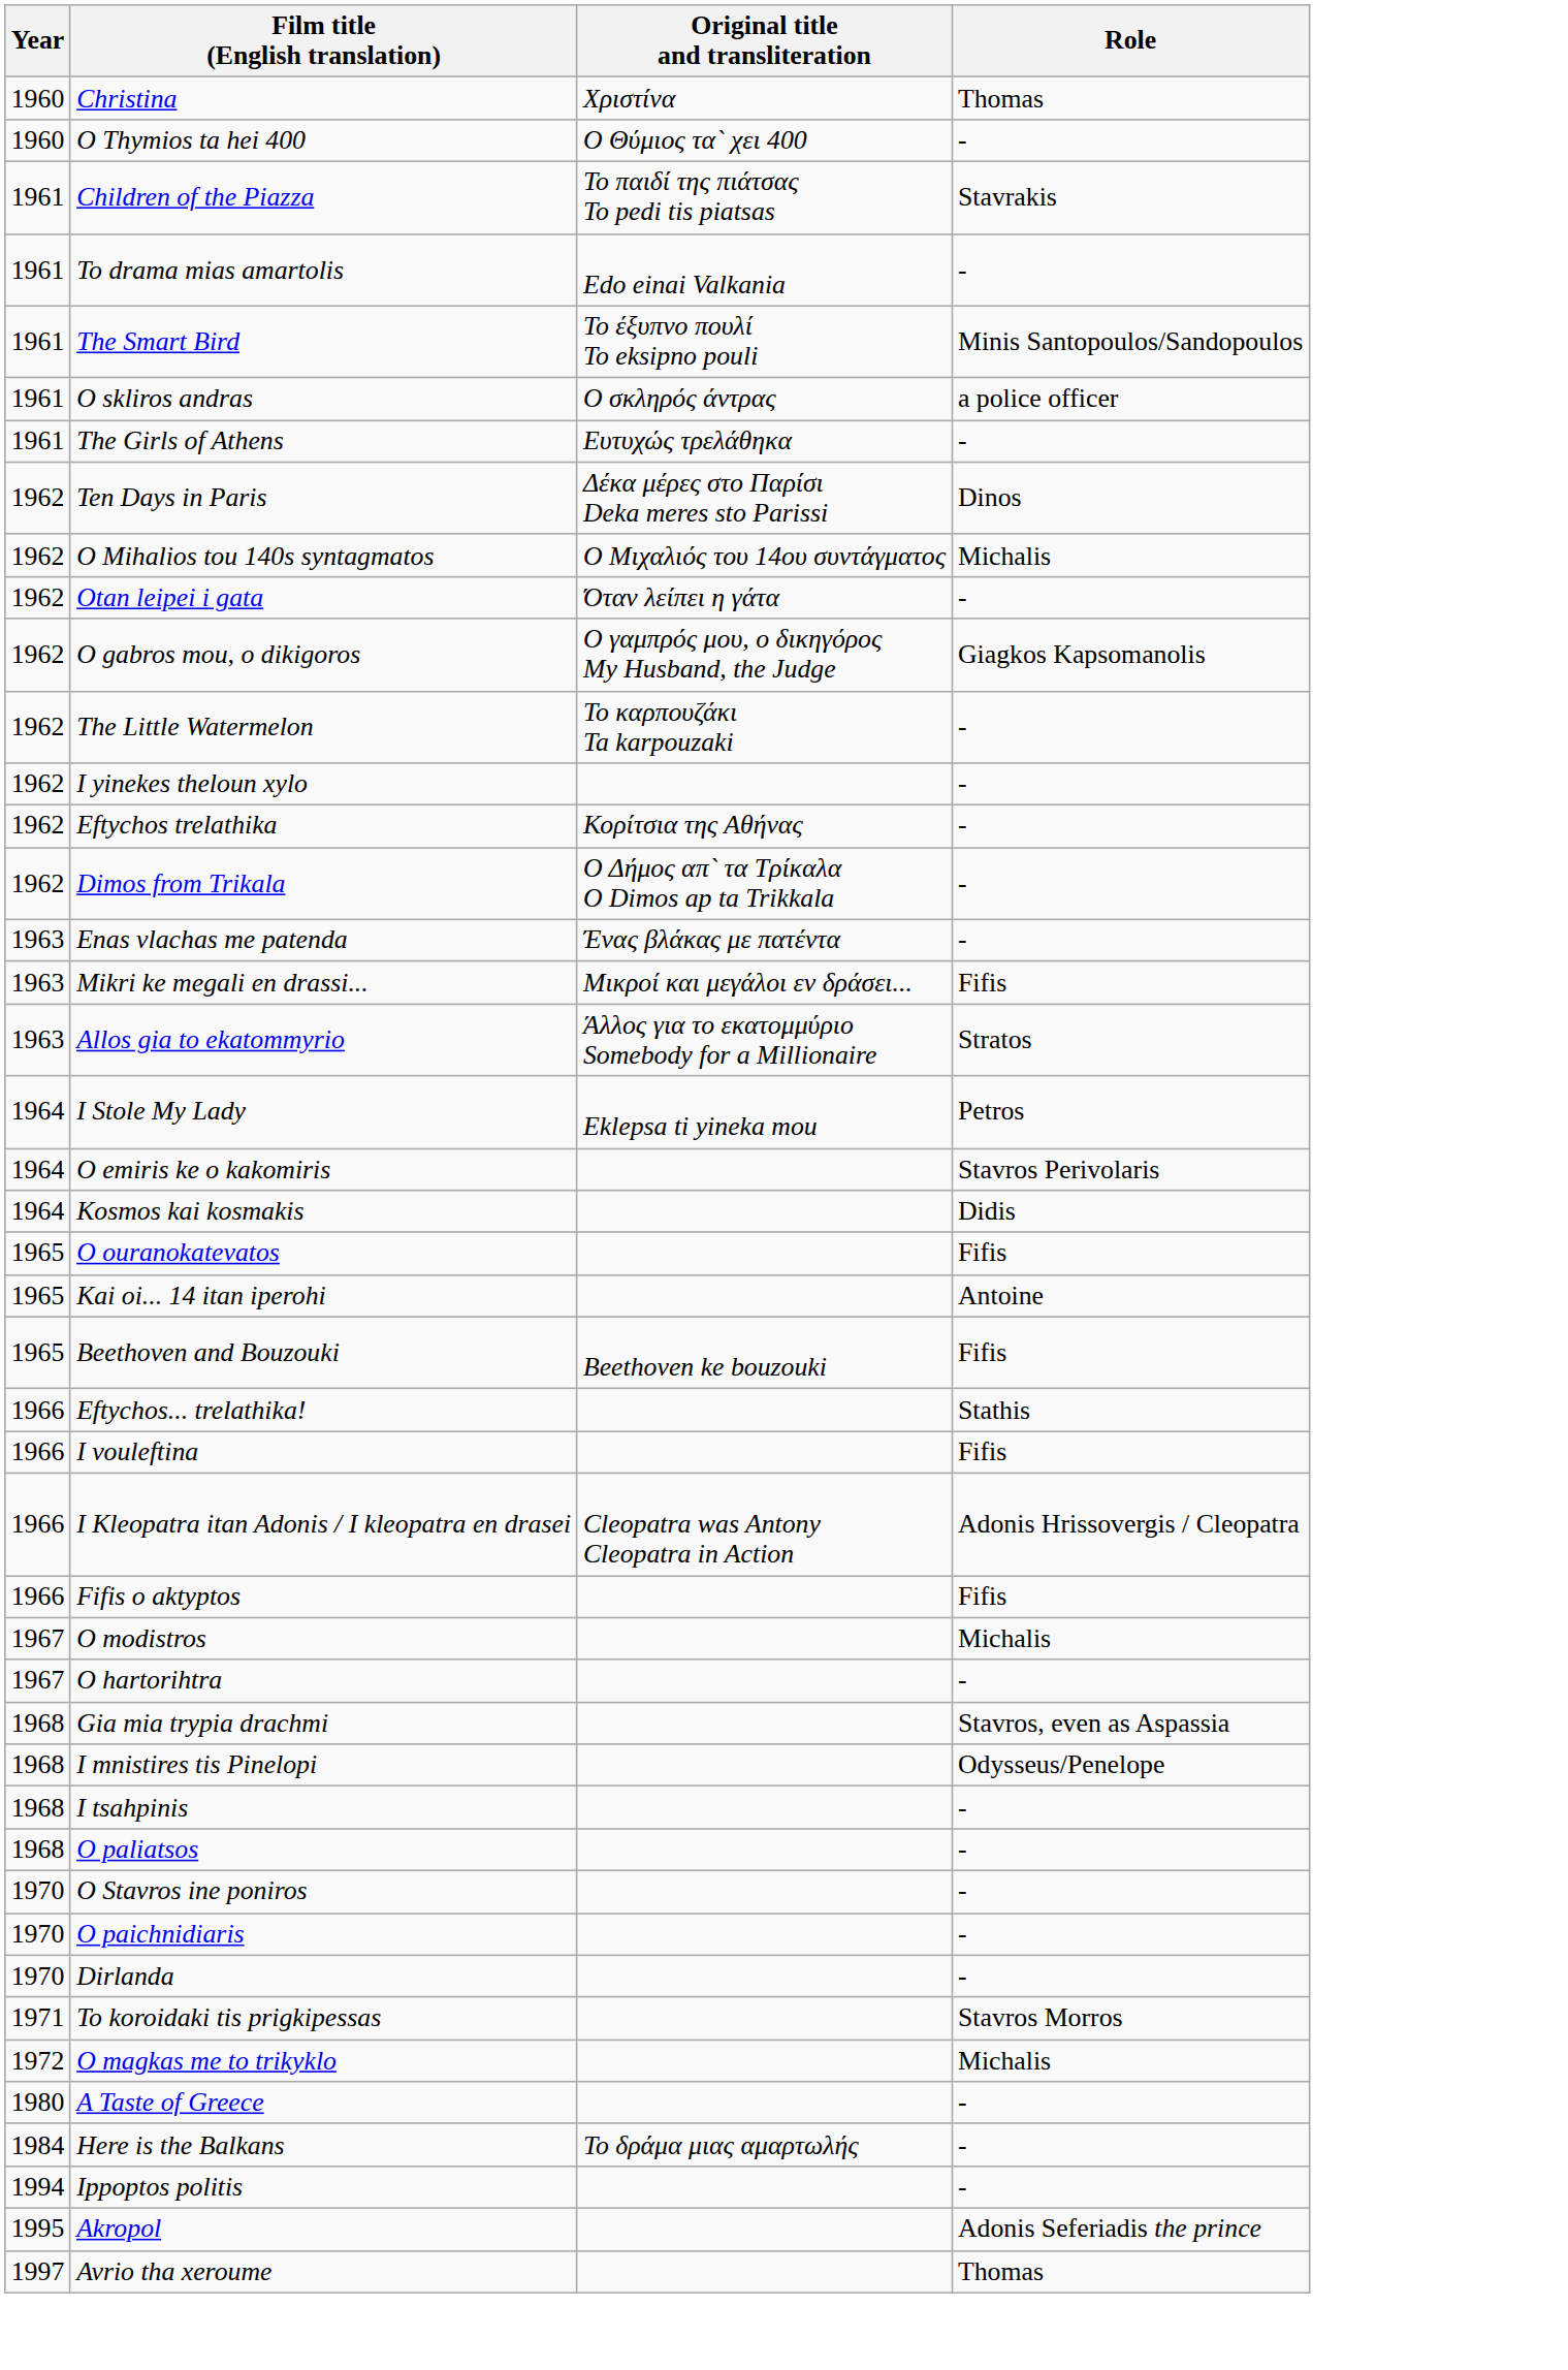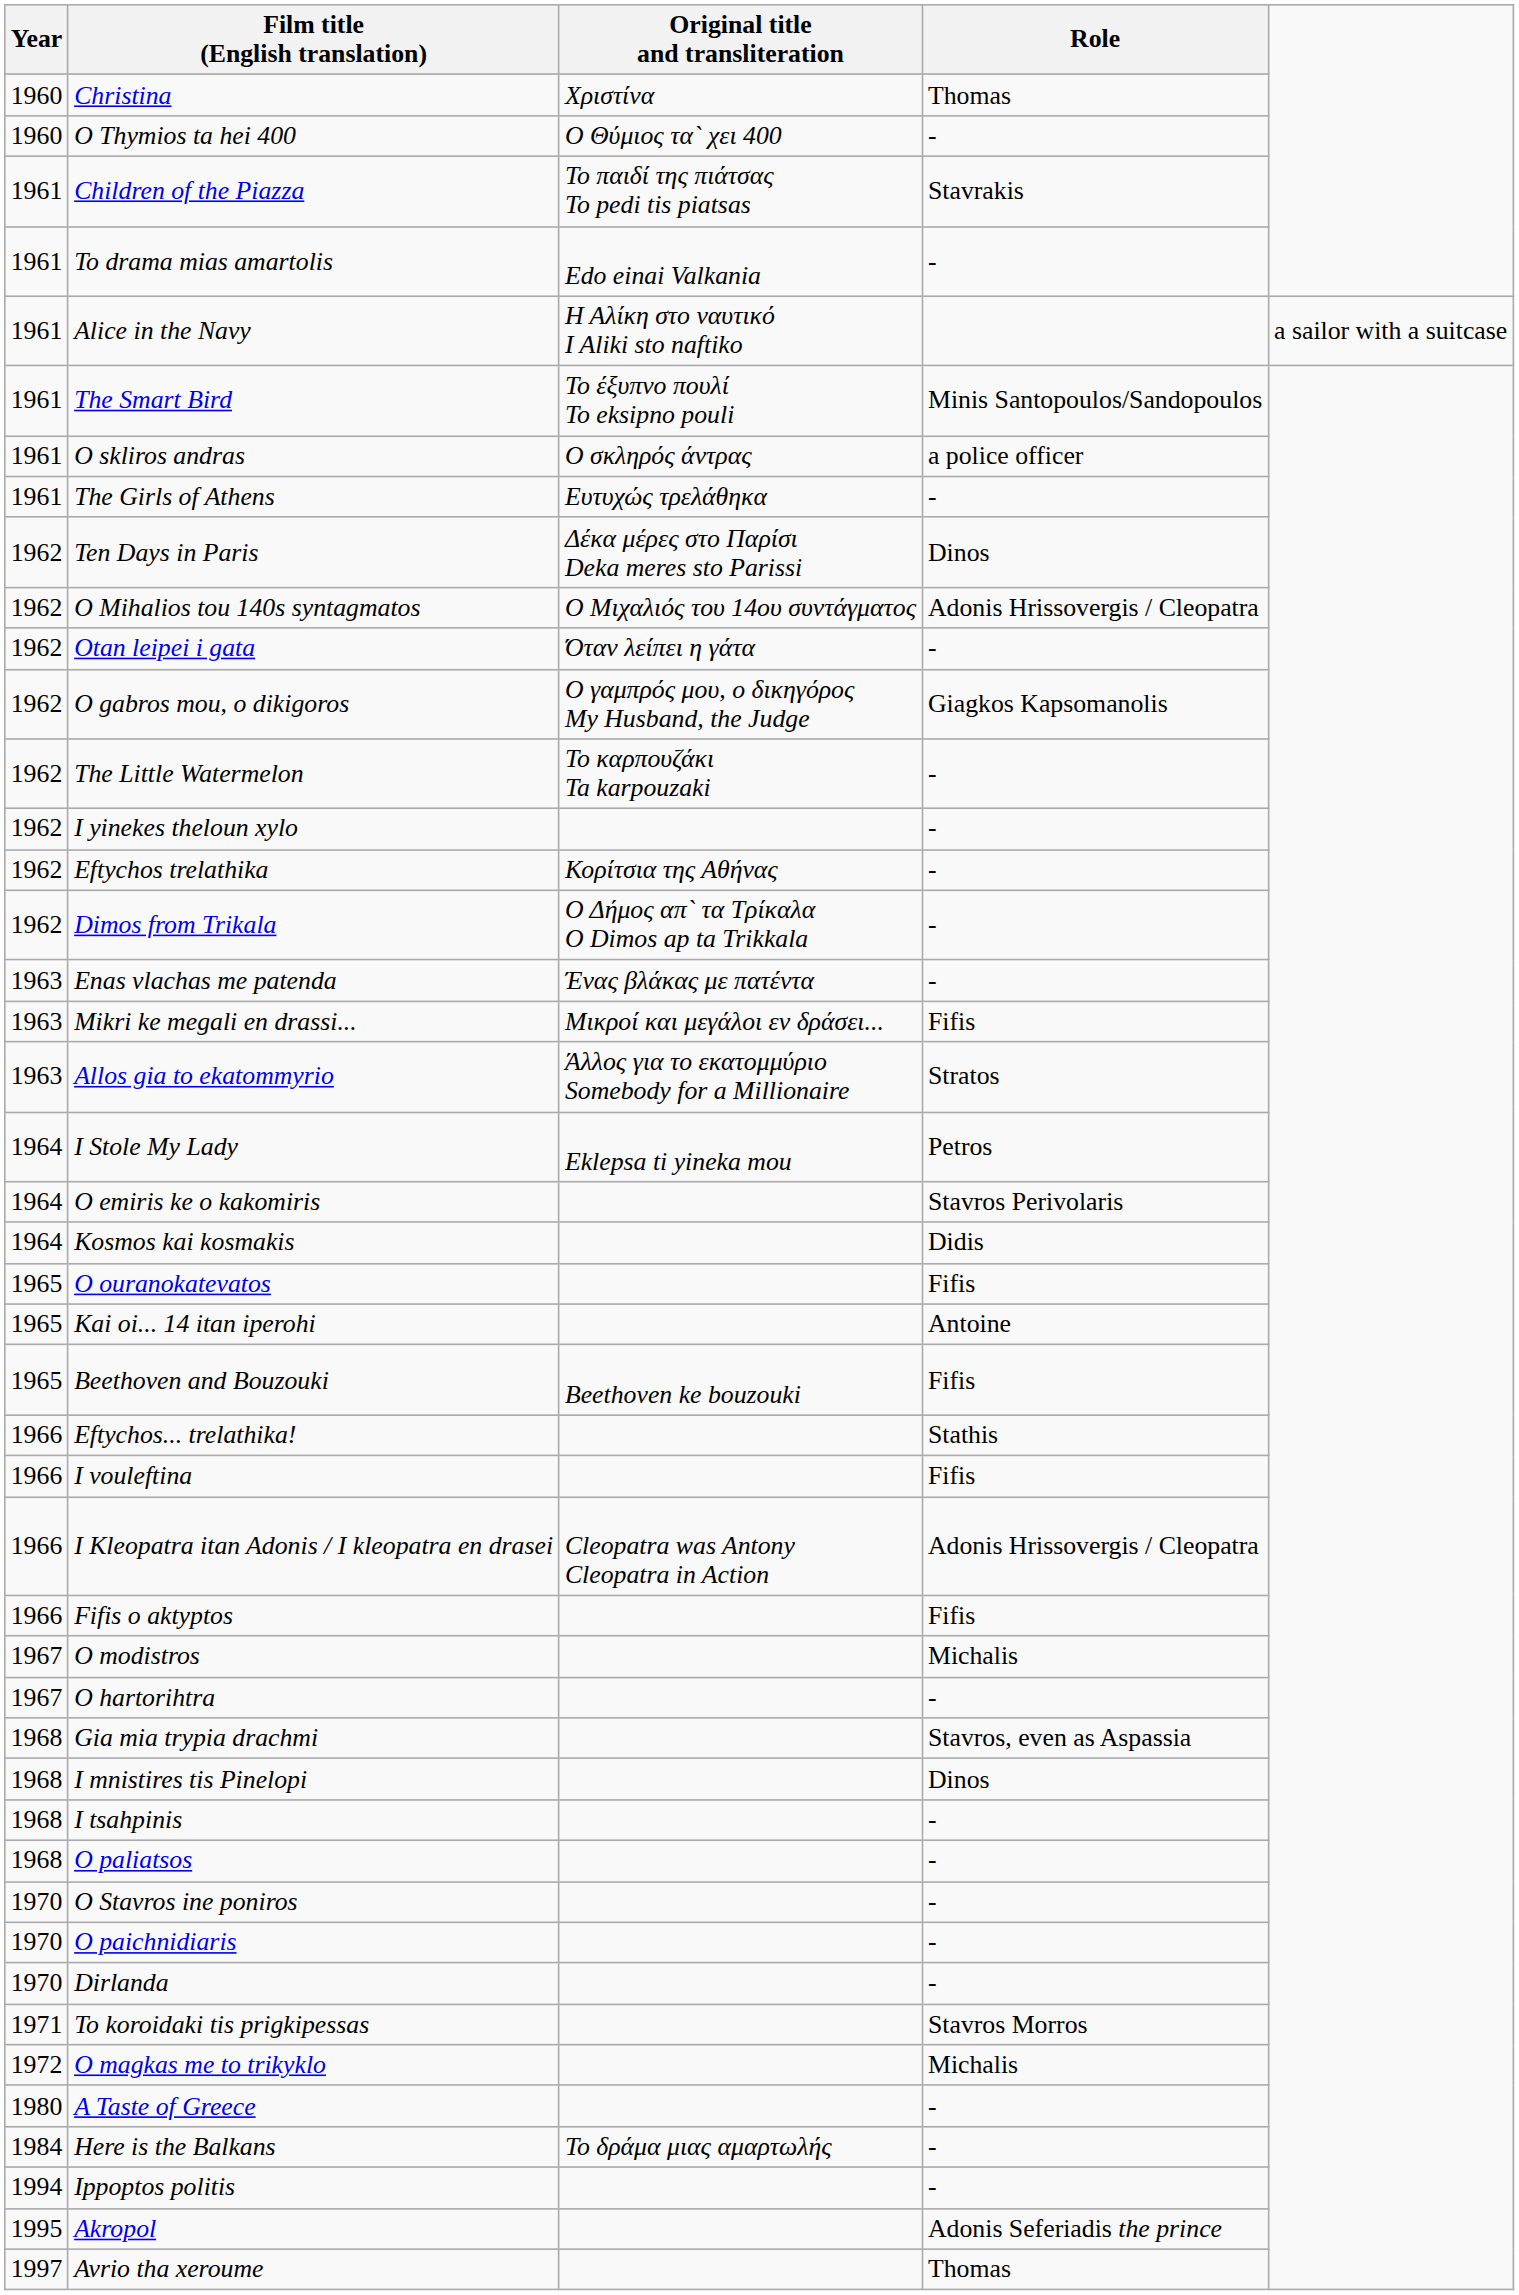+ row: 1961 | Alice in the Navy | Η Αλίκη στο ναυτικό I Aliki sto naftiko | a sailor with a suitcase
O Mihalios tou 140s syntagmatos | Role: Michalis -> Adonis Hrissovergis / Cleopatra
I mnistires tis Pinelopi | Role: Odysseus/Penelope -> Dinos
